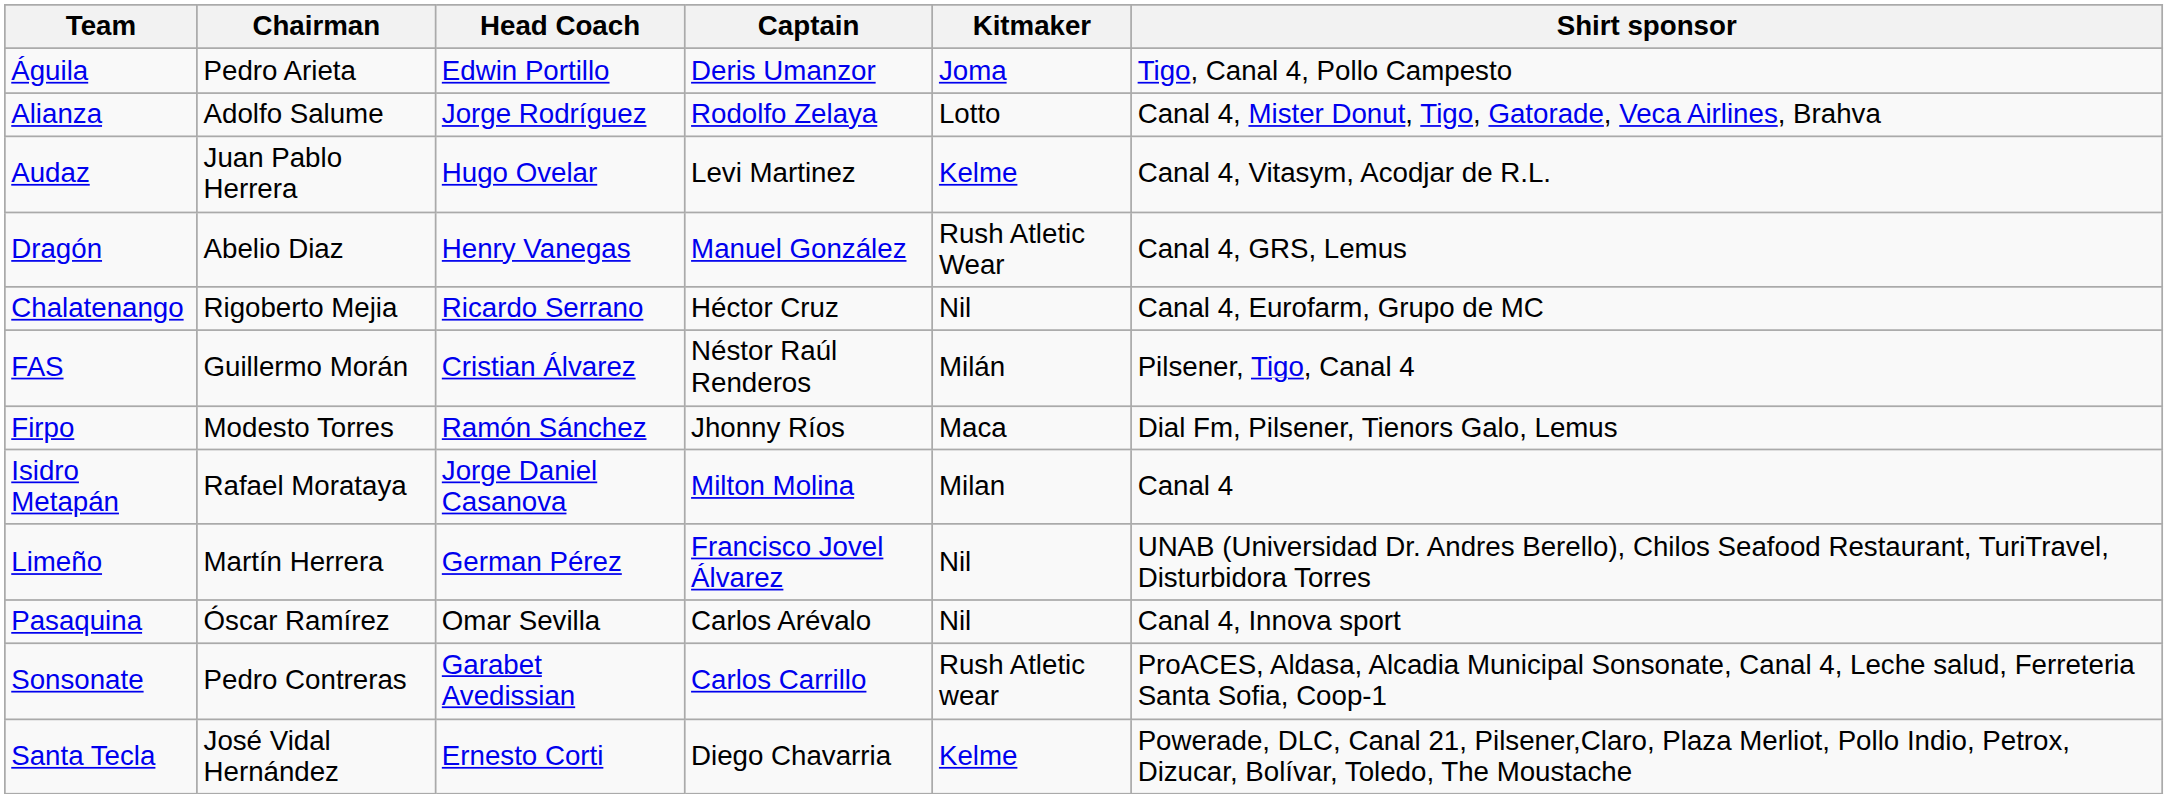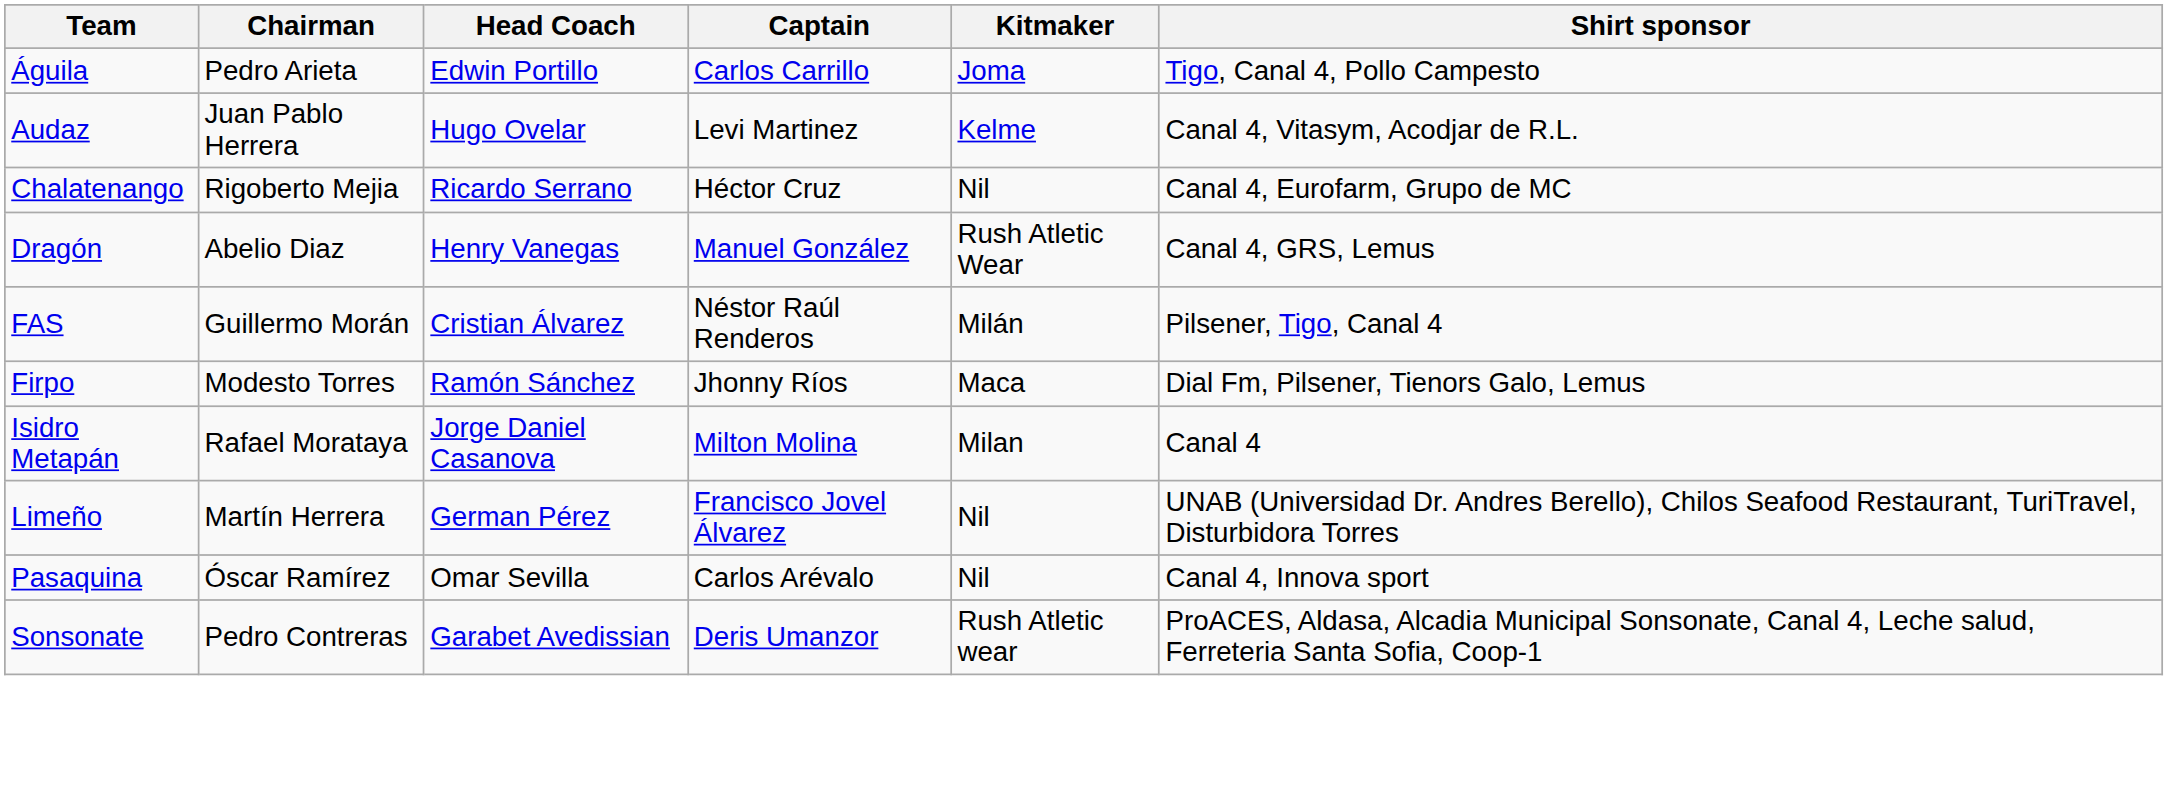Águila | Captain: Deris Umanzor -> Carlos Carrillo
- row: Alianza | Adolfo Salume | Jorge Rodríguez | Rodolfo Zelaya | Lotto | Canal 4, Mister Donut, Tigo, Gatorade, Veca Airlines, Brahva
rows swapped: Chalatenango <-> Dragón
Sonsonate | Captain: Carlos Carrillo -> Deris Umanzor
- row: Santa Tecla | José Vidal Hernández | Ernesto Corti | Diego Chavarria | Kelme | Powerade, DLC, Canal 21, Pilsener,Claro, Plaza Merliot, Pollo Indio, Petrox, Dizucar, Bolívar, Toledo, The Moustache
